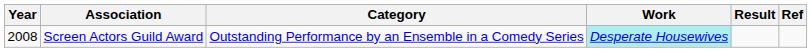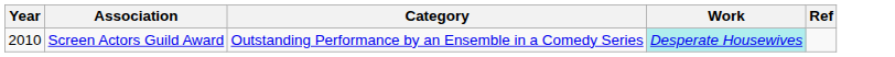- column: Result
Screen Actors Guild Award | Year: 2008 -> 2010
